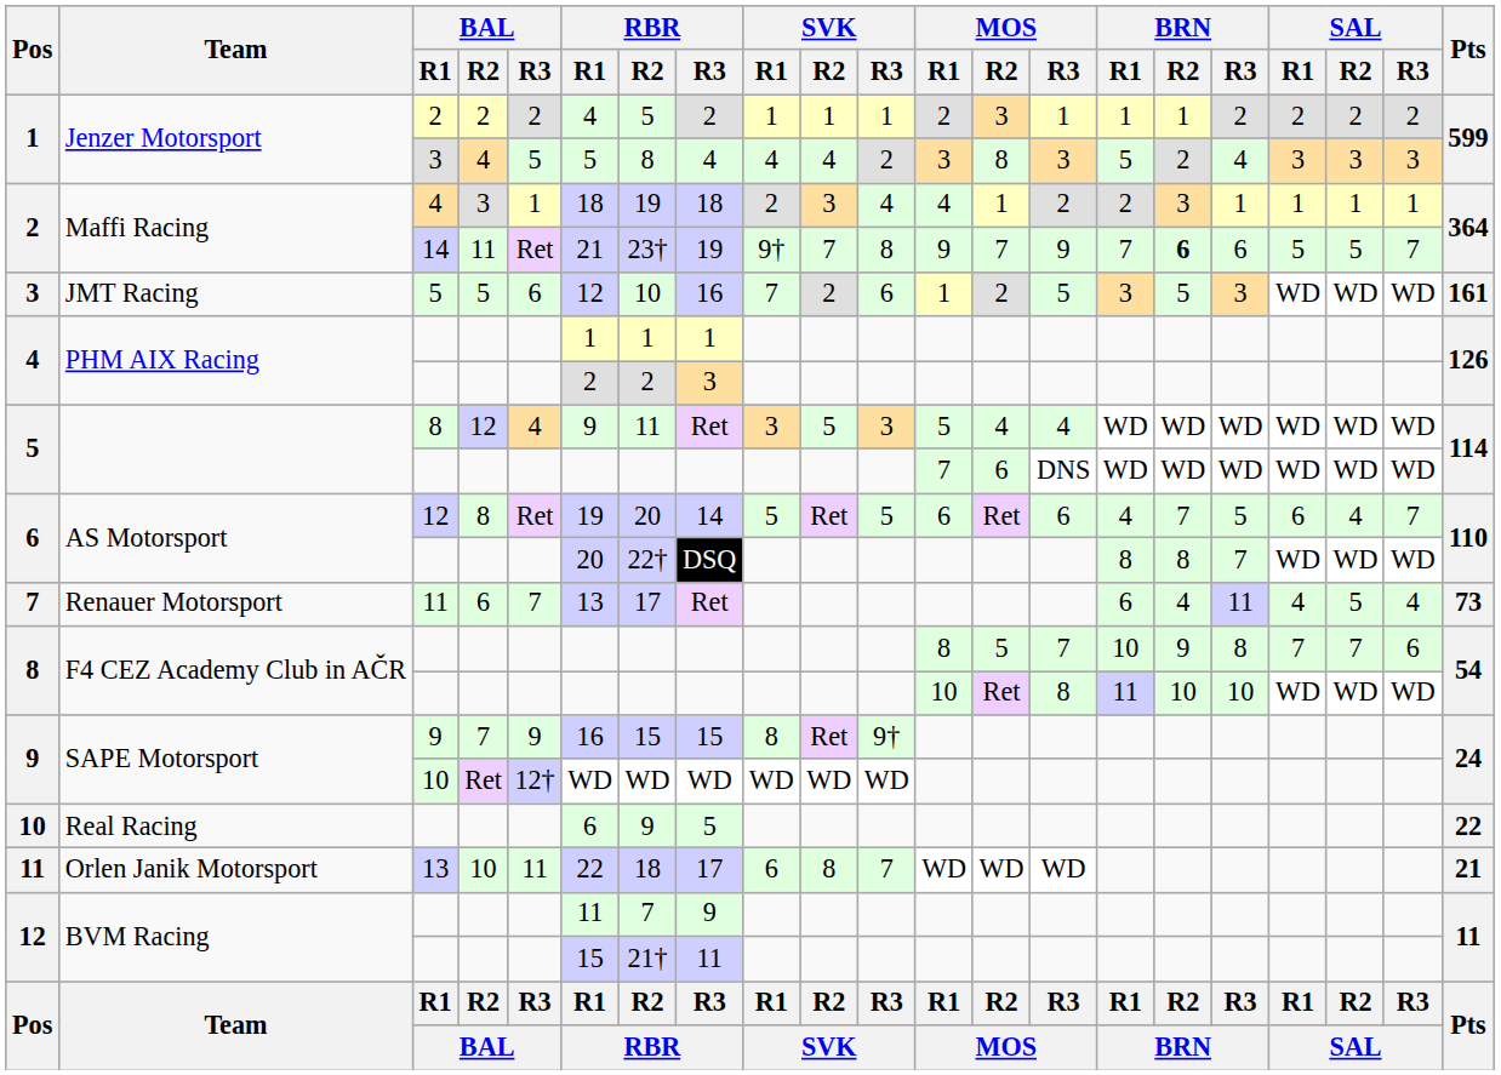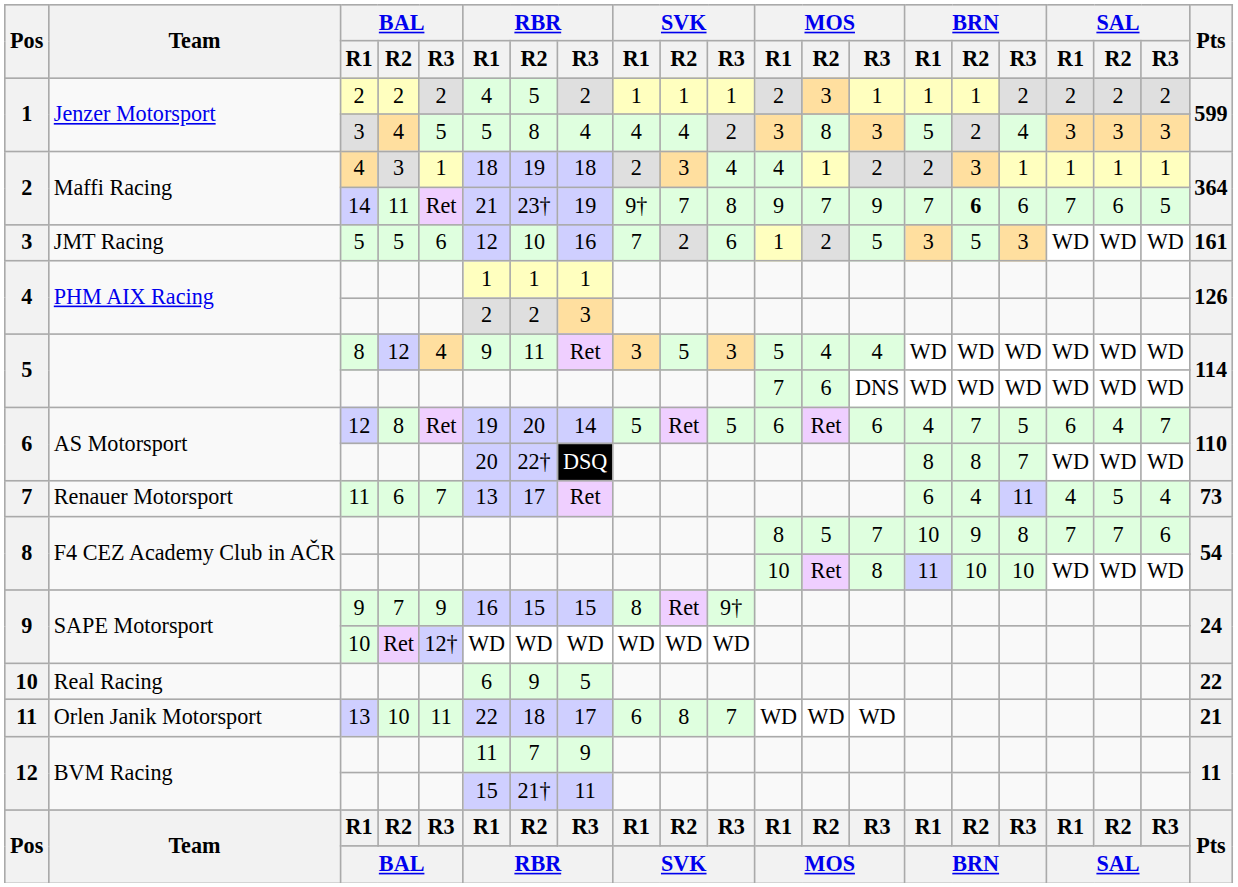2 / 14 | SAL / R1: 5 -> 7
2 / 14 | SAL / R2: 5 -> 6
2 / 14 | SAL / R3: 7 -> 5
